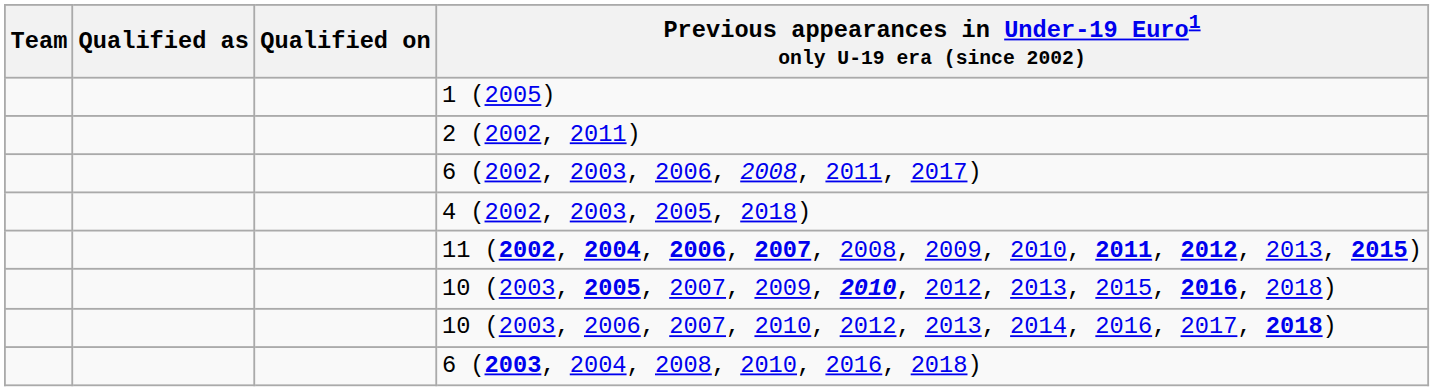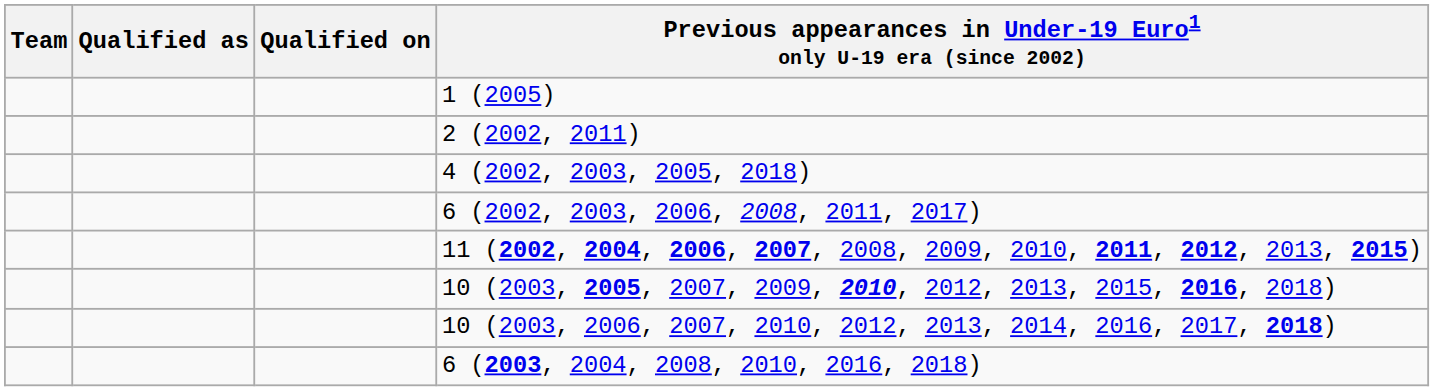rows swapped: 6 (2002, 2003, 2006, 2008, 2011, 2017) <-> 4 (2002, 2003, 2005, 2018)
